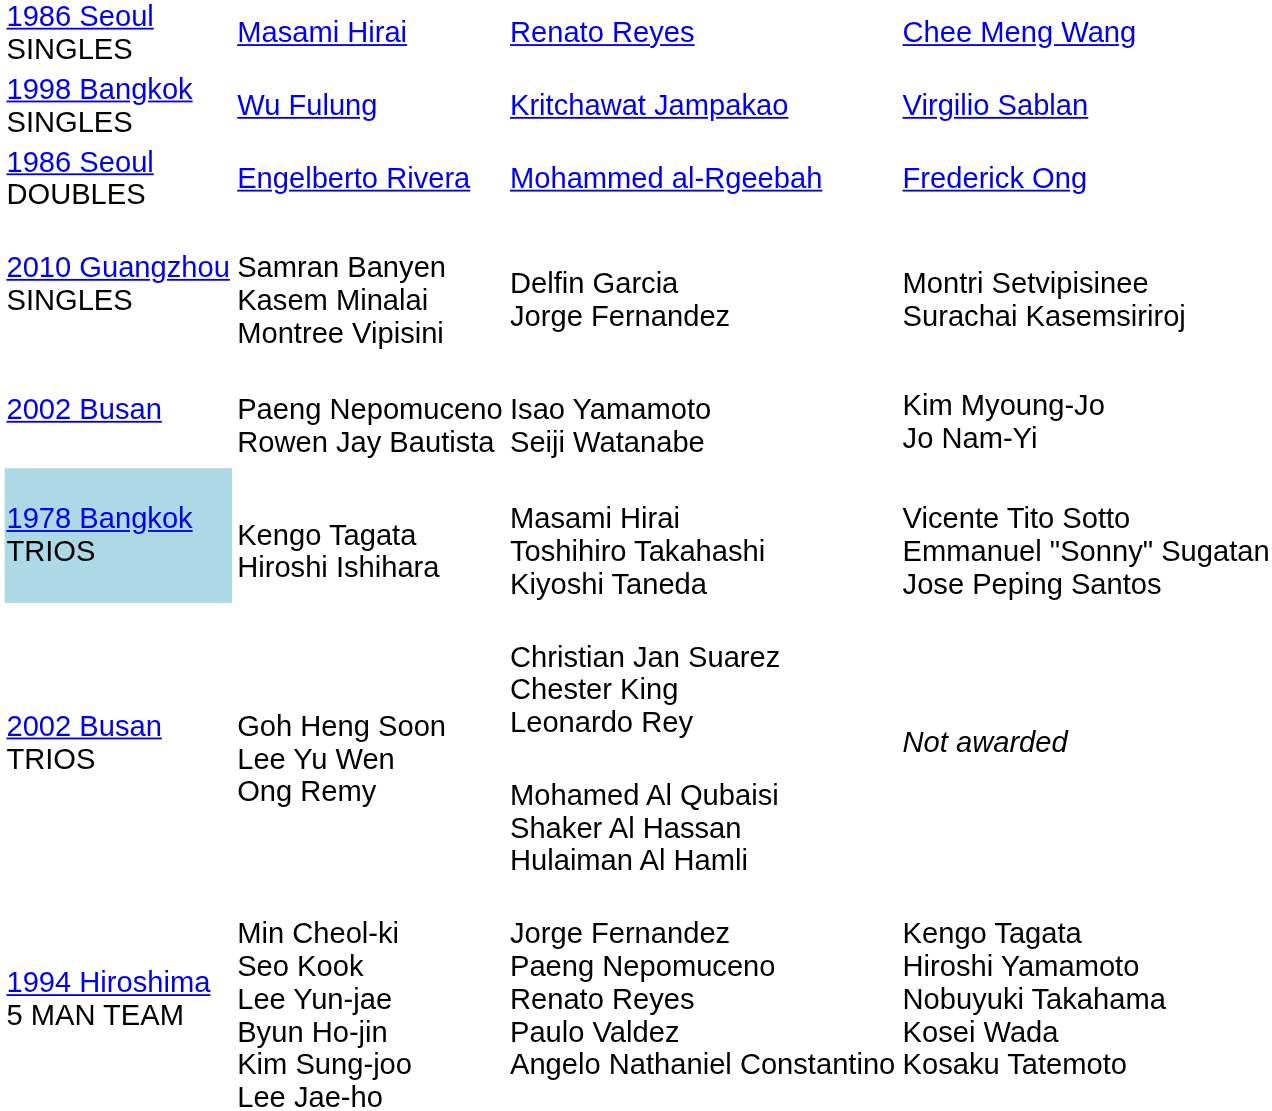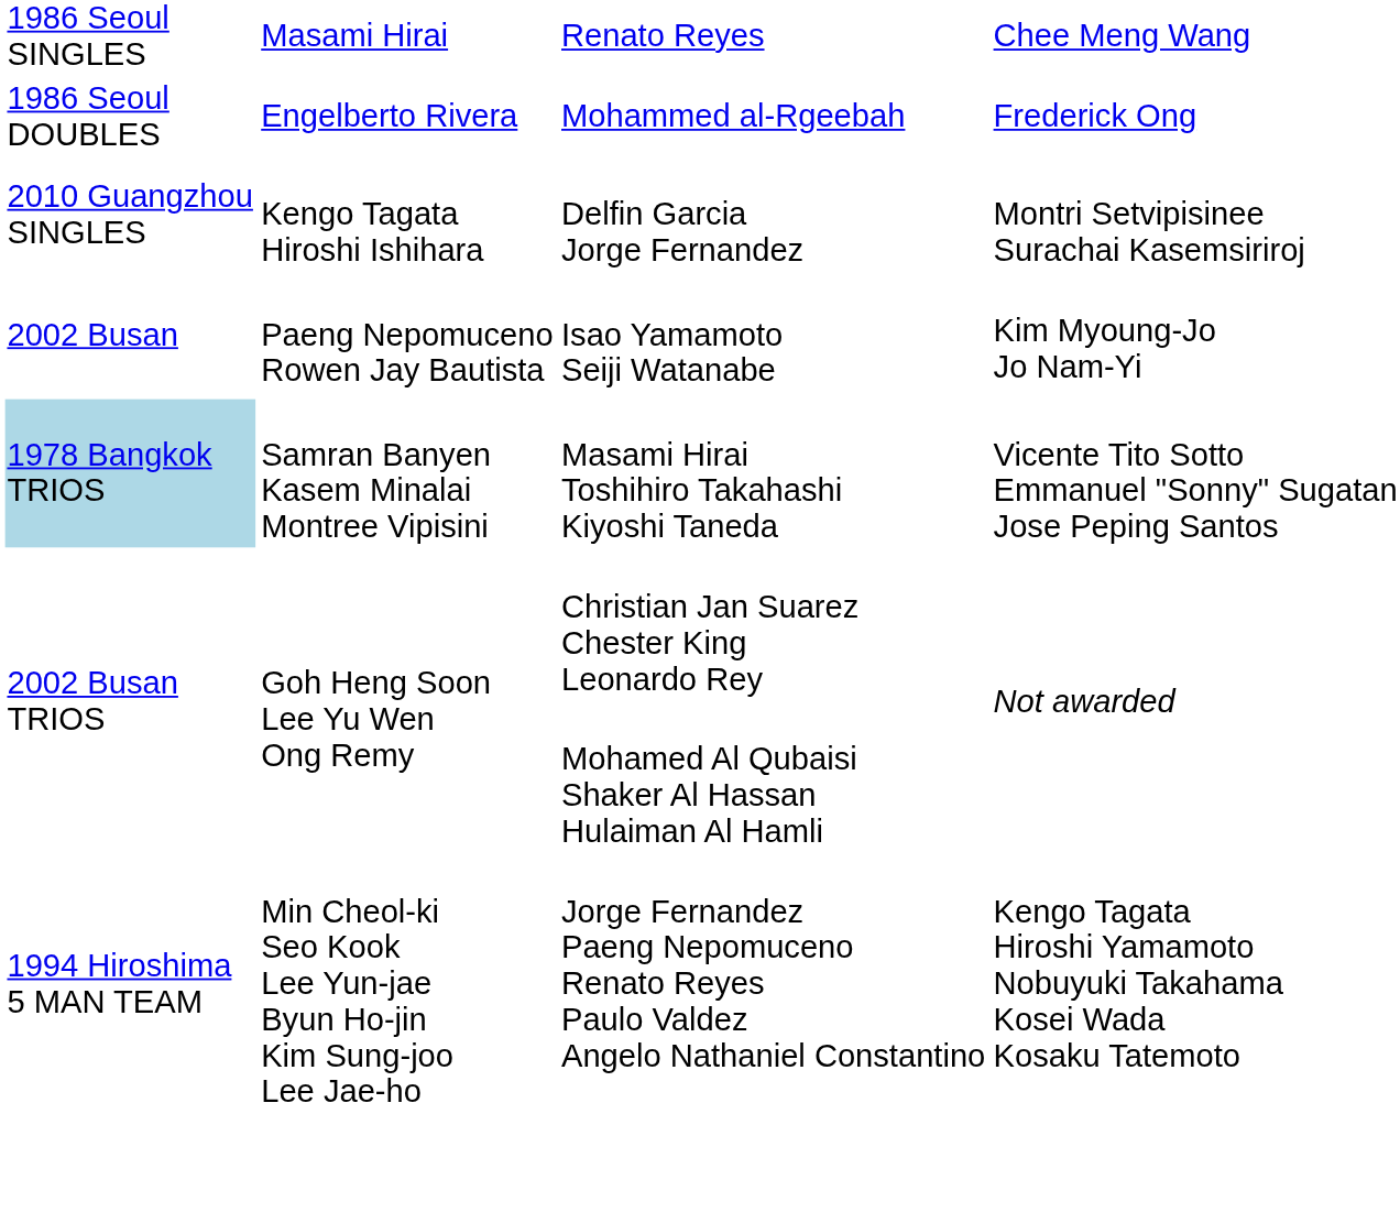- row: 1998 Bangkok SINGLES | Wu Fulung | Kritchawat Jampakao | Virgilio Sablan
Delfin Garcia Jorge Fernandez | column 2: Samran Banyen Kasem Minalai Montree Vipisini -> Kengo Tagata Hiroshi Ishihara
Masami Hirai Toshihiro Takahashi Kiyoshi Taneda | column 2: Kengo Tagata Hiroshi Ishihara -> Samran Banyen Kasem Minalai Montree Vipisini
